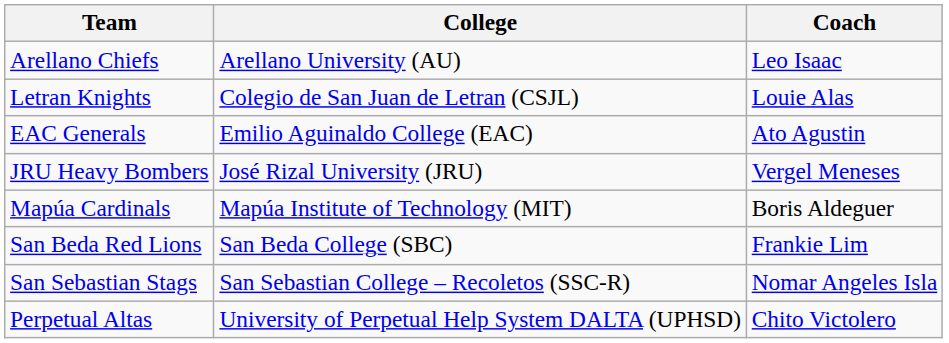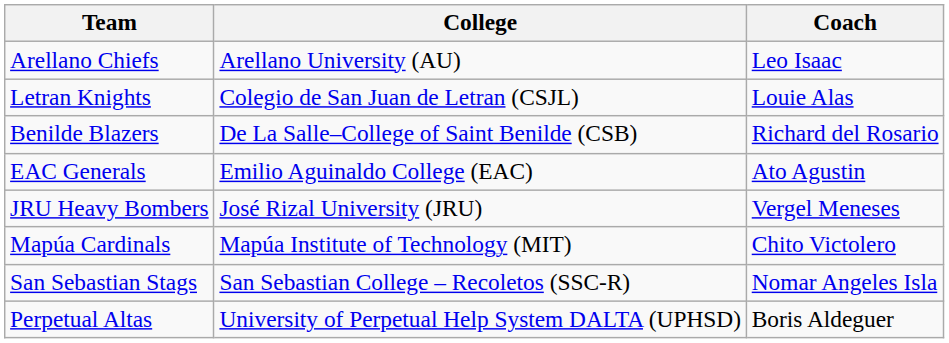+ row: Benilde Blazers | De La Salle–College of Saint Benilde (CSB) | Richard del Rosario
Mapúa Cardinals | Coach: Boris Aldeguer -> Chito Victolero
- row: San Beda Red Lions | San Beda College (SBC) | Frankie Lim
Perpetual Altas | Coach: Chito Victolero -> Boris Aldeguer
